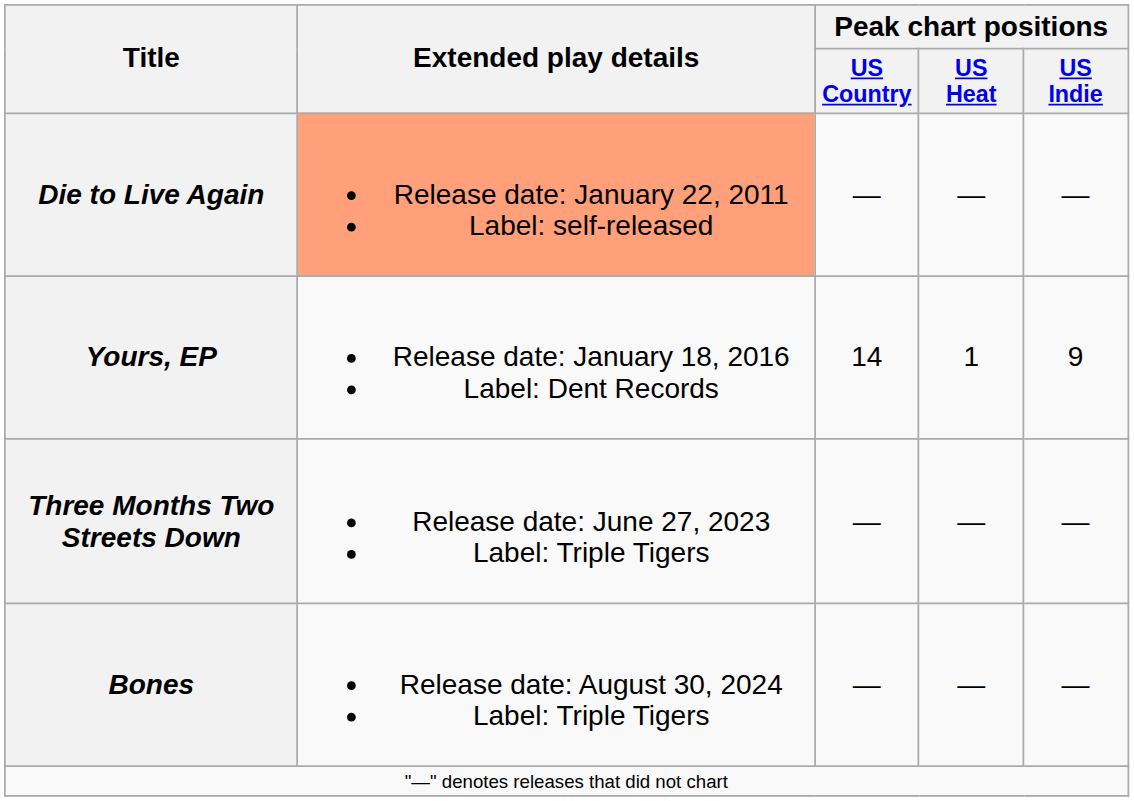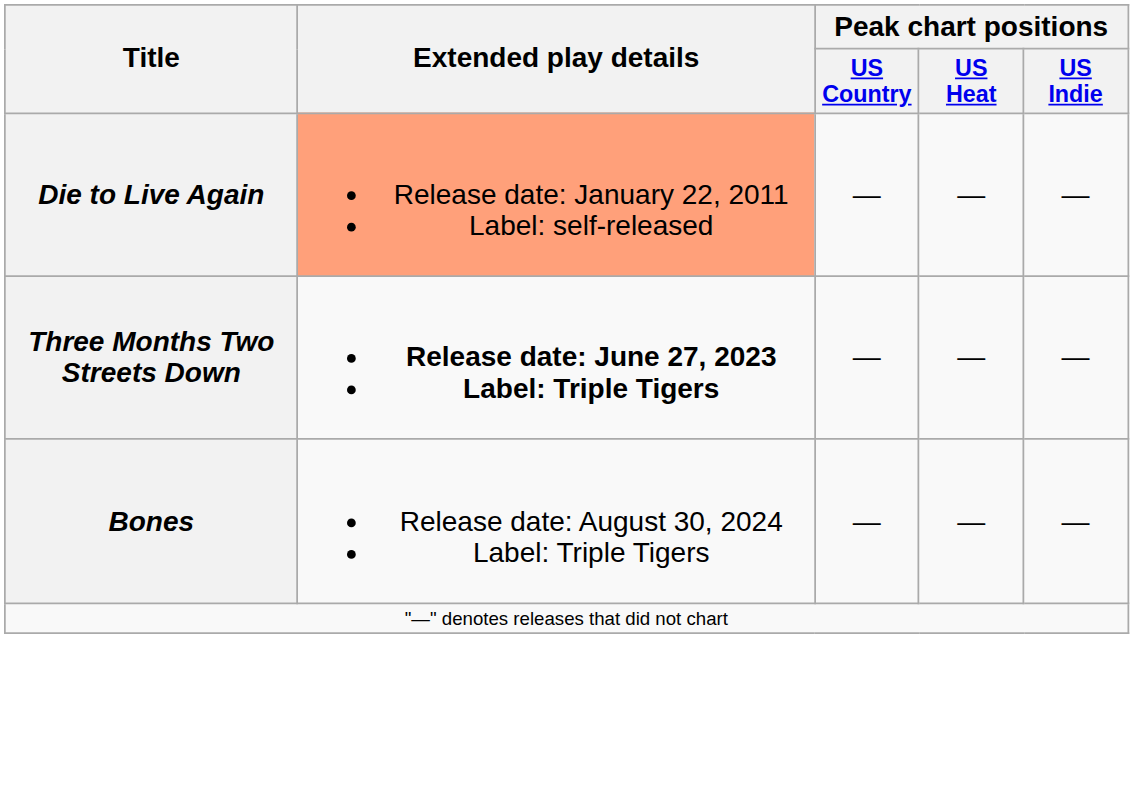- row: Yours, EP | Release date: January 18, 2016 Label: Dent Records | 14 | 1 | 9
Three Months Two Streets Down | Extended play details: normal -> bold
